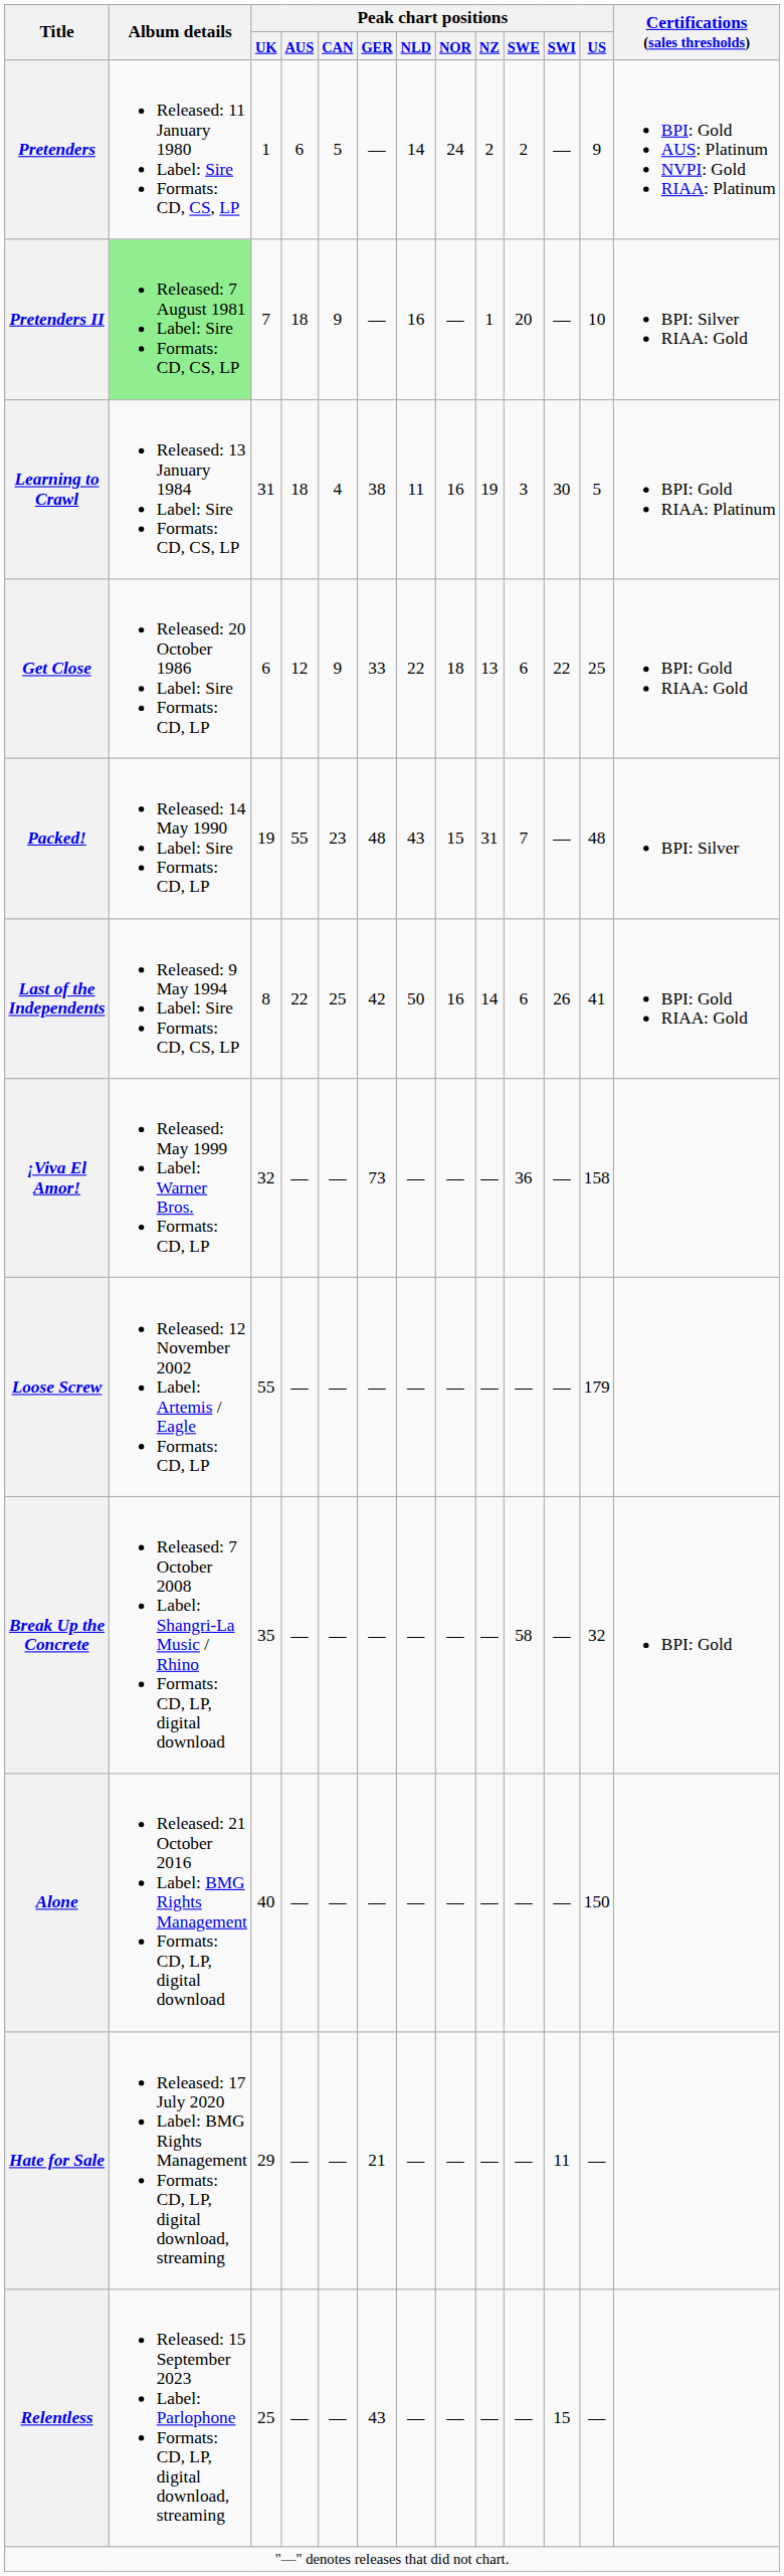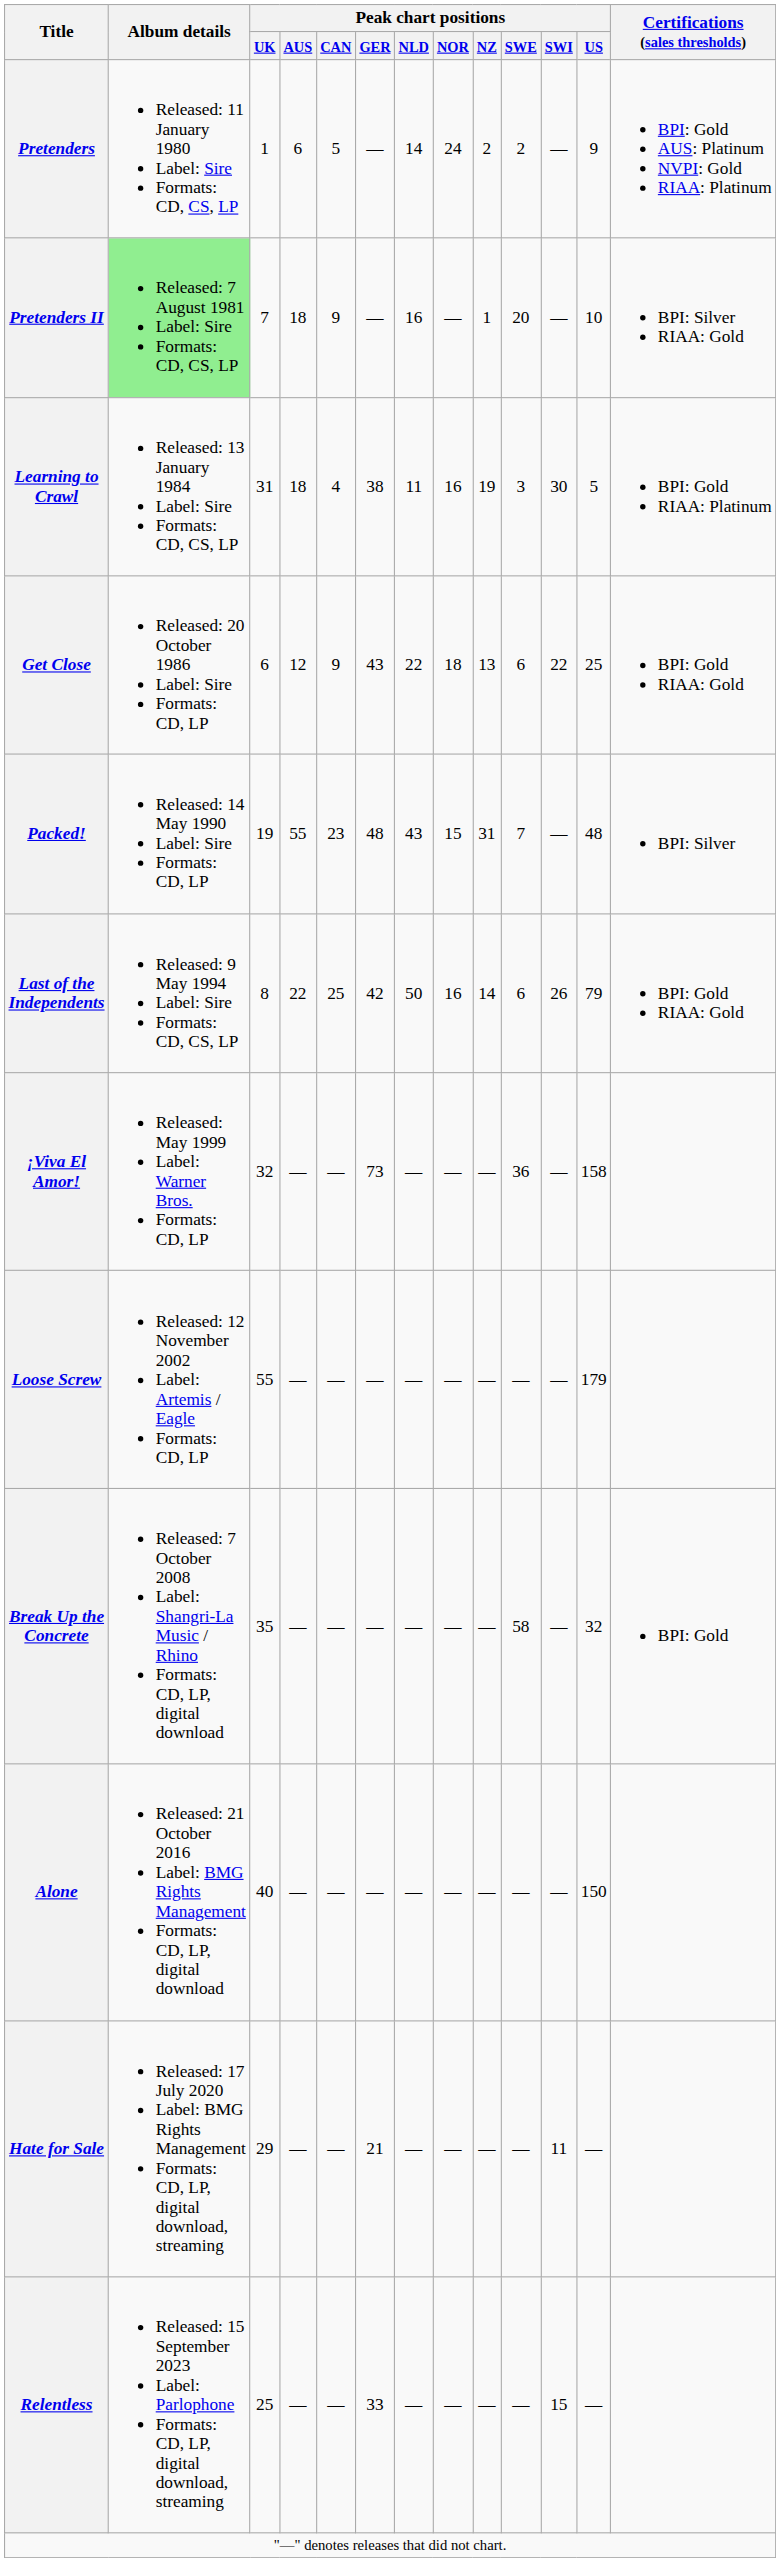Get Close | Peak chart positions / GER: 33 -> 43
Last of the Independents | Peak chart positions / US: 41 -> 79
Relentless | Peak chart positions / GER: 43 -> 33
